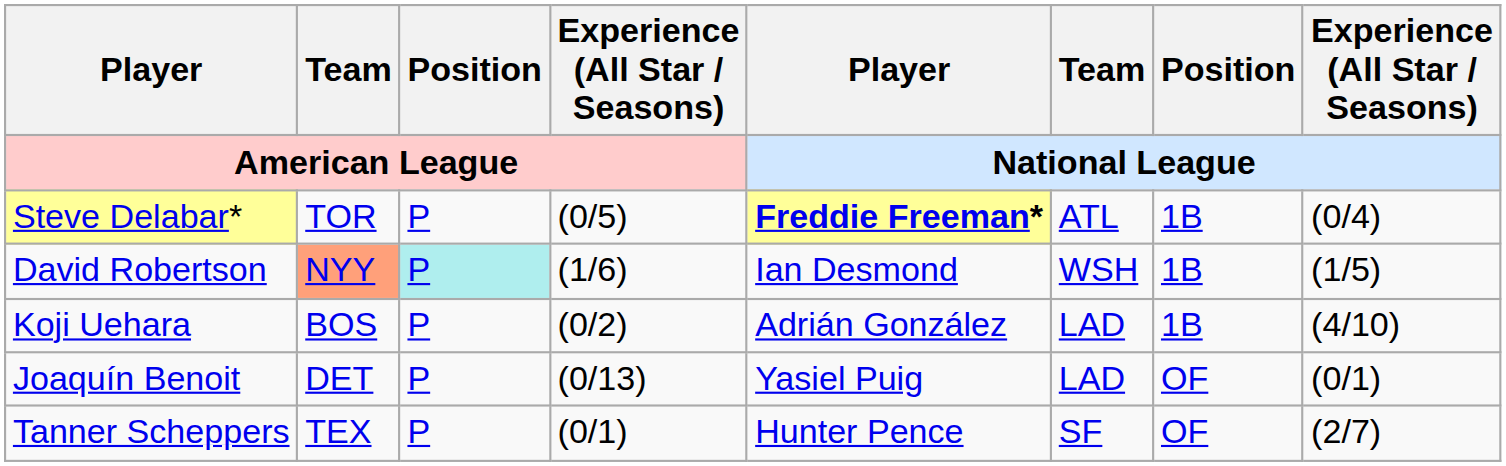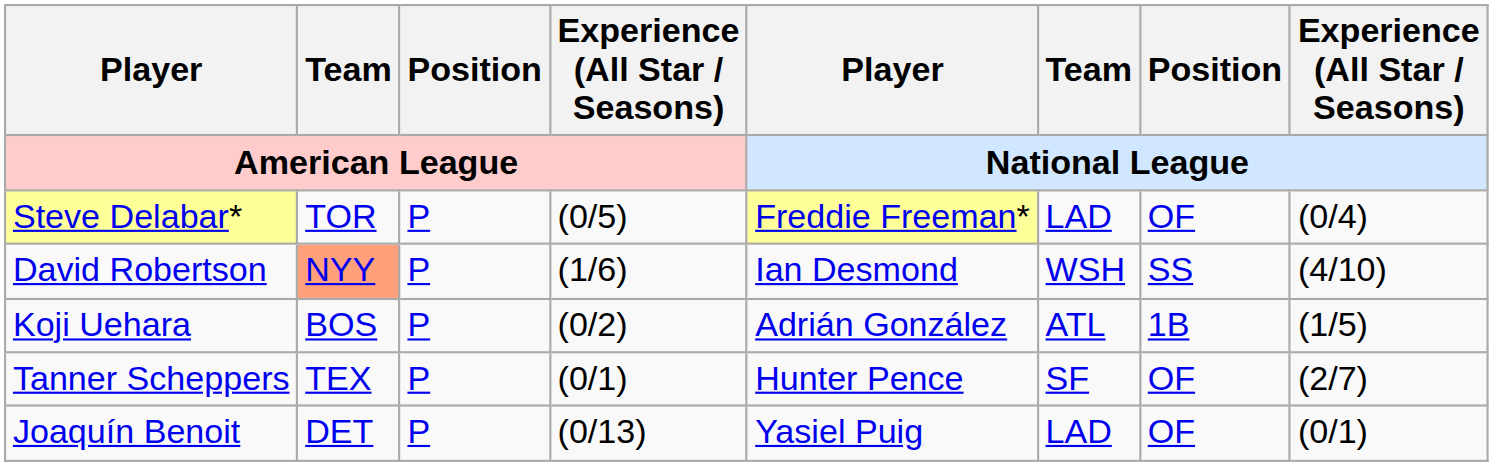Steve Delabar* | Player / National League: bold -> normal
Steve Delabar* | Team / National League: ATL -> LAD
Steve Delabar* | Position / National League: 1B -> OF
David Robertson | Position / American League: paleturquoise background -> no background
David Robertson | Position / National League: 1B -> SS
David Robertson | Experience (All Star / Seasons) / National League: (1/5) -> (4/10)
Koji Uehara | Team / National League: LAD -> ATL
Koji Uehara | Experience (All Star / Seasons) / National League: (4/10) -> (1/5)
rows swapped: Tanner Scheppers <-> Joaquín Benoit
